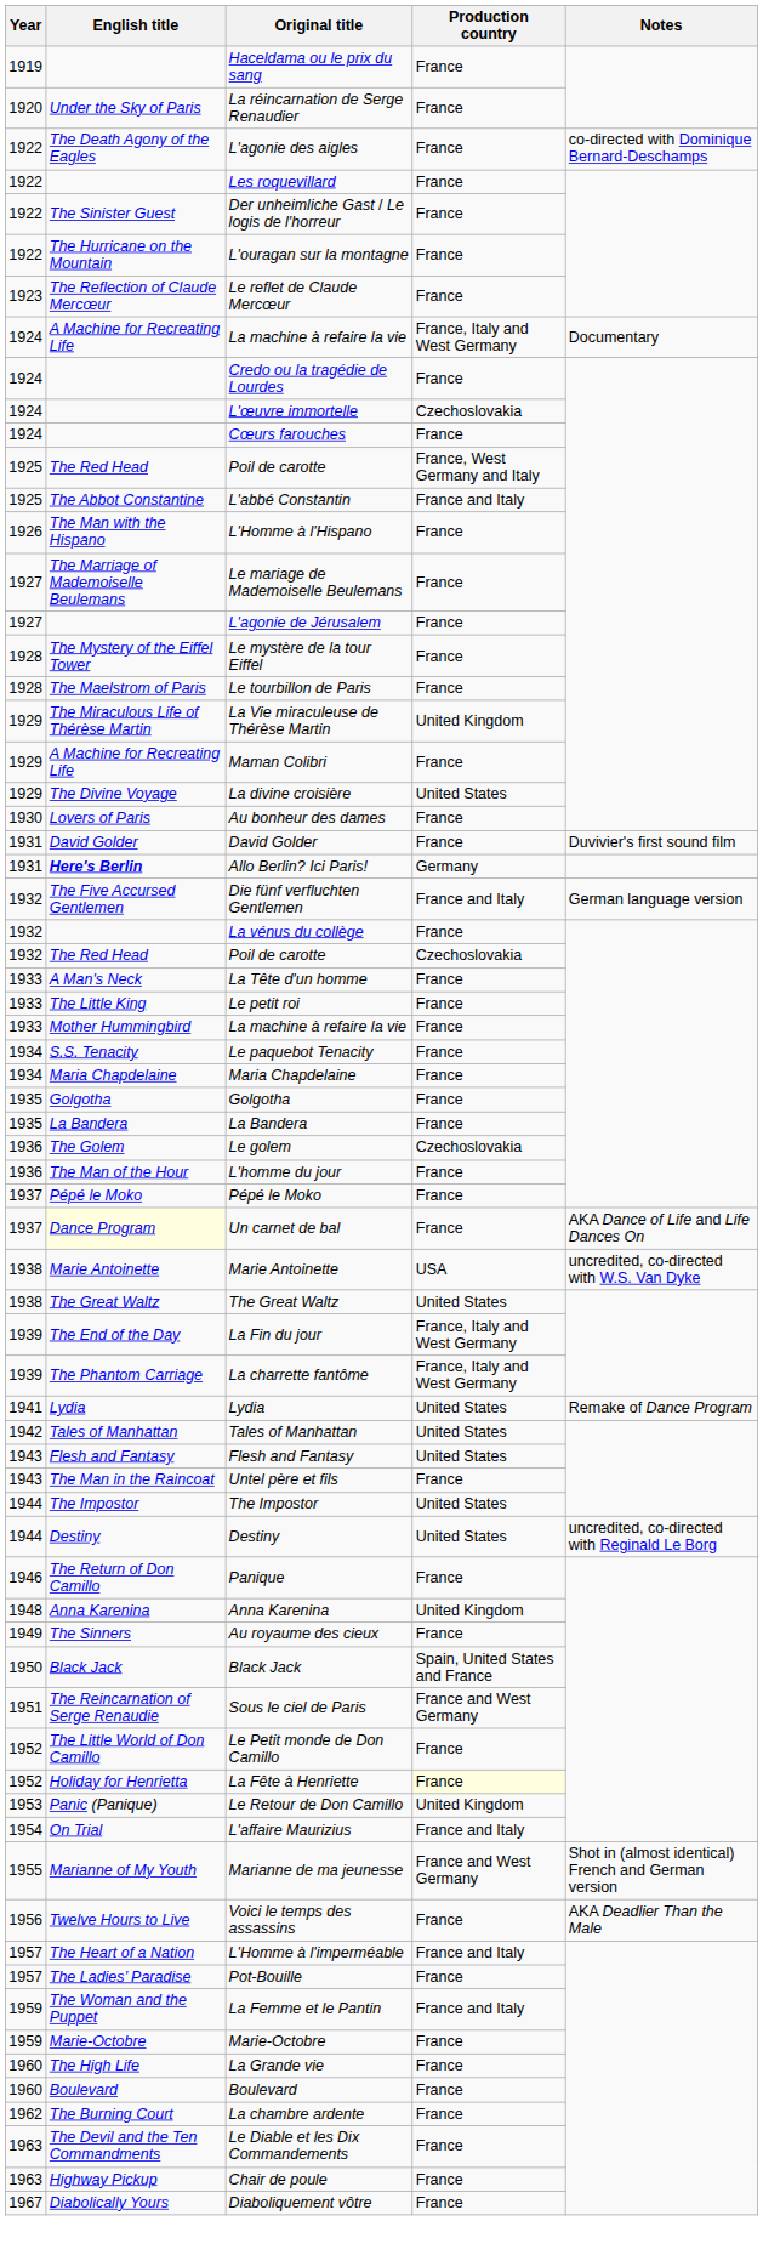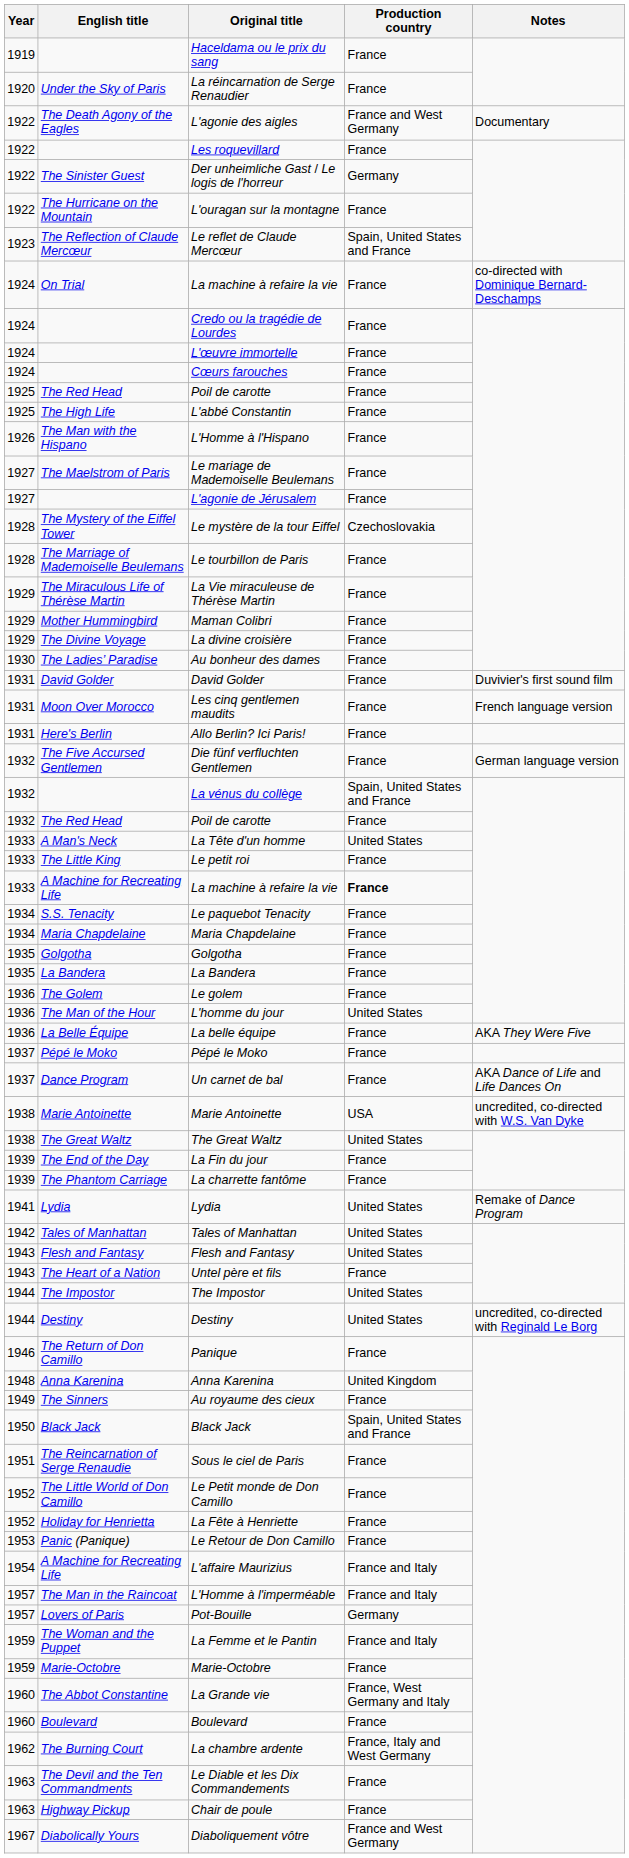L'agonie des aigles | Production country: France -> France and West Germany
L'agonie des aigles | Notes: co-directed with Dominique Bernard-Deschamps -> Documentary
Der unheimliche Gast / Le logis de l'horreur | Production country: France -> Germany
Le reflet de Claude Mercœur | Production country: France -> Spain, United States and France
1924 / La machine à refaire la vie | English title: A Machine for Recreating Life -> On Trial
1924 / La machine à refaire la vie | Production country: France, Italy and West Germany -> France
1924 / La machine à refaire la vie | Notes: Documentary -> co-directed with Dominique Bernard-Deschamps
L'œuvre immortelle | Production country: Czechoslovakia -> France
1925 / Poil de carotte | Production country: France, West Germany and Italy -> France
L'abbé Constantin | English title: The Abbot Constantine -> The High Life
L'abbé Constantin | Production country: France and Italy -> France
Le mariage de Mademoiselle Beulemans | English title: The Marriage of Mademoiselle Beulemans -> The Maelstrom of Paris
Le mystère de la tour Eiffel | Production country: France -> Czechoslovakia
Le tourbillon de Paris | English title: The Maelstrom of Paris -> The Marriage of Mademoiselle Beulemans
La Vie miraculeuse de Thérèse Martin | Production country: United Kingdom -> France
Maman Colibri | English title: A Machine for Recreating Life -> Mother Hummingbird
La divine croisière | Production country: United States -> France
Au bonheur des dames | English title: Lovers of Paris -> The Ladies’ Paradise
+ row: 1931 | Moon Over Morocco | Les cinq gentlemen maudits | France | French language version
Allo Berlin? Ici Paris! | English title: bold -> normal
Allo Berlin? Ici Paris! | Production country: Germany -> France
Die fünf verfluchten Gentlemen | Production country: France and Italy -> France
La vénus du collège | Production country: France -> Spain, United States and France
1932 / Poil de carotte | Production country: Czechoslovakia -> France
La Tête d'un homme | Production country: France -> United States
1933 / La machine à refaire la vie | English title: Mother Hummingbird -> A Machine for Recreating Life
1933 / La machine à refaire la vie | Production country: normal -> bold
Le golem | Production country: Czechoslovakia -> France
L'homme du jour | Production country: France -> United States
+ row: 1936 | La Belle Équipe | La belle équipe | France | AKA They Were Five
Un carnet de bal | English title: lightyellow background -> no background
La Fin du jour | Production country: France, Italy and West Germany -> France
La charrette fantôme | Production country: France, Italy and West Germany -> France
Untel père et fils | English title: The Man in the Raincoat -> The Heart of a Nation
Sous le ciel de Paris | Production country: France and West Germany -> France
La Fête à Henriette | Production country: lightyellow background -> no background
Le Retour de Don Camillo | Production country: United Kingdom -> France
L'affaire Maurizius | English title: On Trial -> A Machine for Recreating Life
- row: 1955 | Marianne of My Youth | Marianne de ma jeunesse | France and West Germany | Shot in (almost identical) French and German version
- row: 1956 | Twelve Hours to Live | Voici le temps des assassins | France | AKA Deadlier Than the Male
L'Homme à l'imperméable | English title: The Heart of a Nation -> The Man in the Raincoat
Pot-Bouille | English title: The Ladies’ Paradise -> Lovers of Paris
Pot-Bouille | Production country: France -> Germany
La Grande vie | English title: The High Life -> The Abbot Constantine
La Grande vie | Production country: France -> France, West Germany and Italy
La chambre ardente | Production country: France -> France, Italy and West Germany
Diaboliquement vôtre | Production country: France -> France and West Germany
